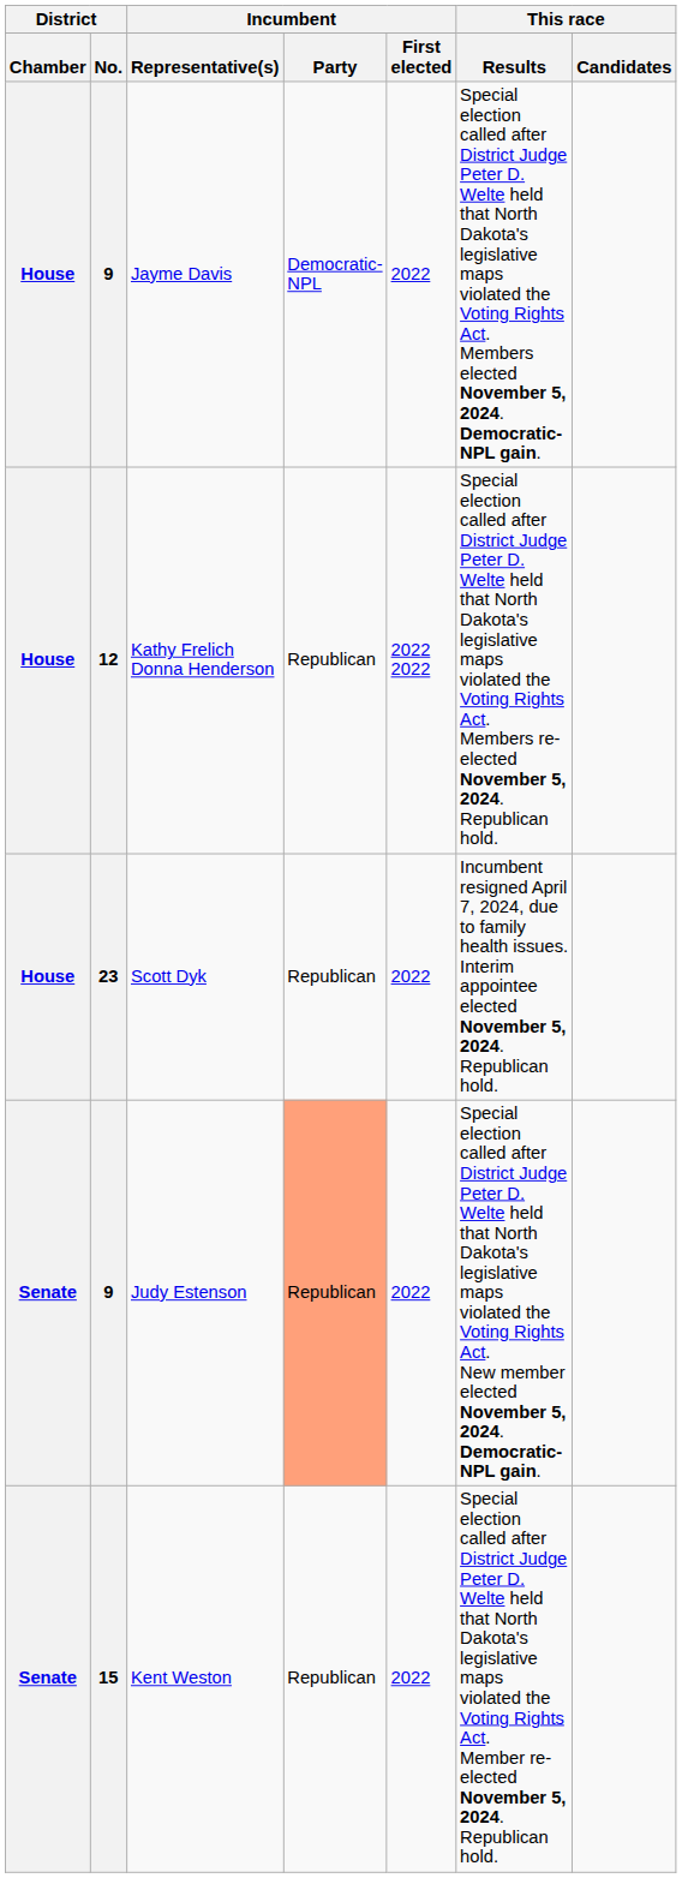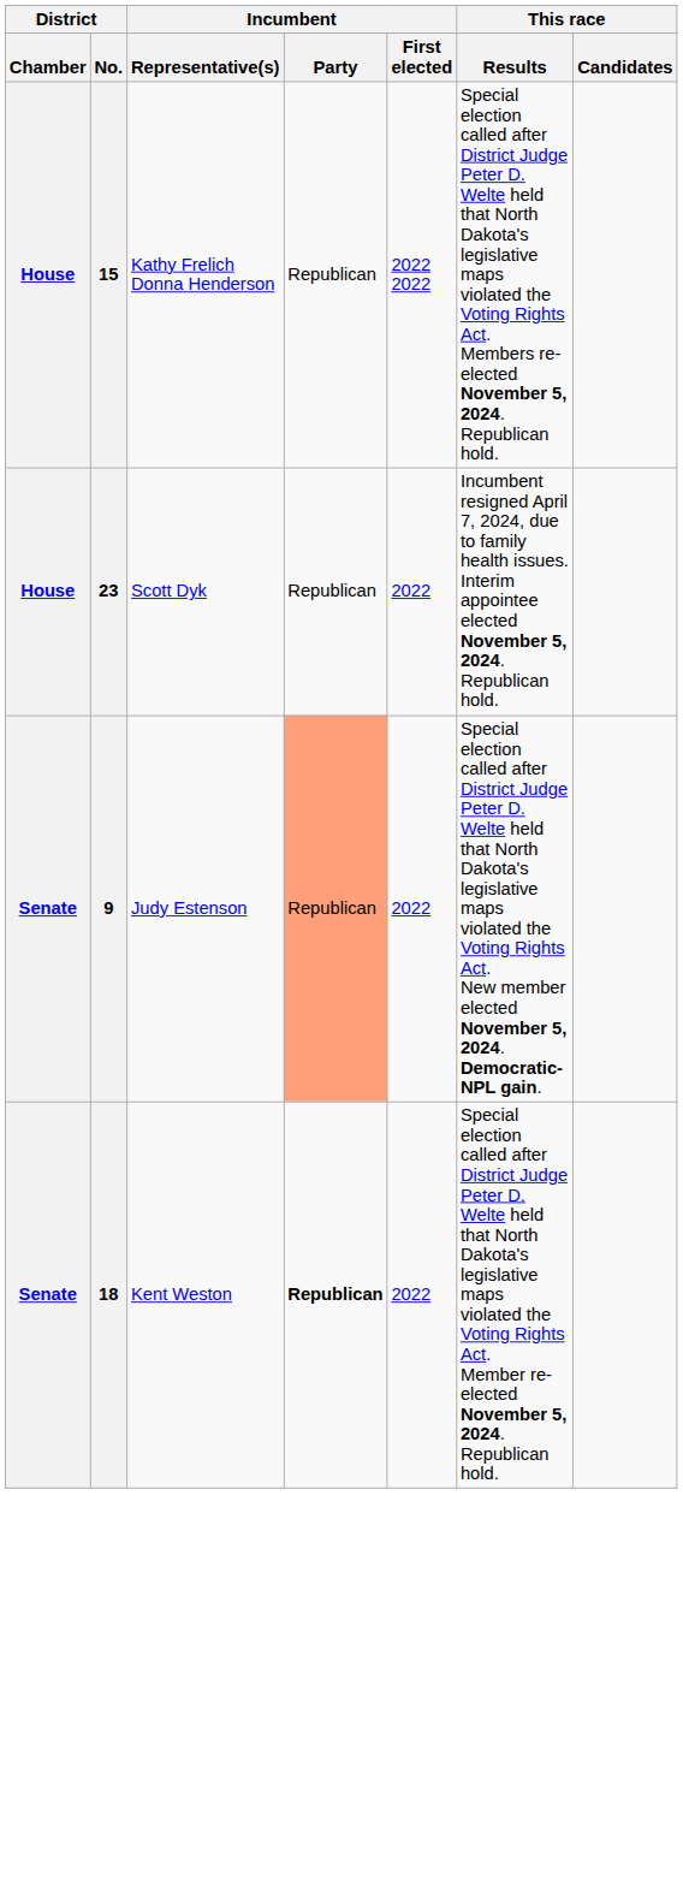- row: House | 9 | Jayme Davis | Democratic-NPL | 2022 | Special election called after District Judge Peter D. Welte held that North Dakota's legislative maps violated the Voting Rights Act. Members elected November 5, 2024. Democratic-NPL gain.
Kathy Frelich Donna Henderson | District / No.: 12 -> 15
Kent Weston | District / No.: 15 -> 18
Kent Weston | Incumbent / Party: normal -> bold
